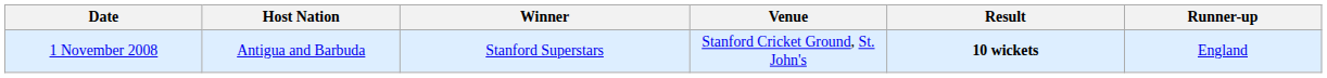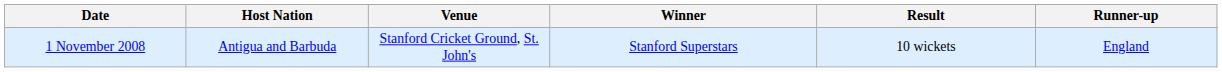columns swapped: Venue <-> Winner
1 November 2008 | Result: bold -> normal
